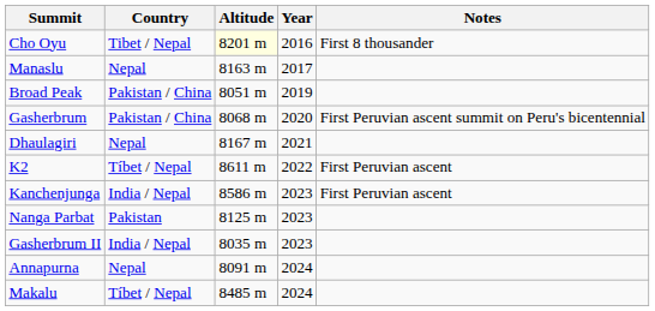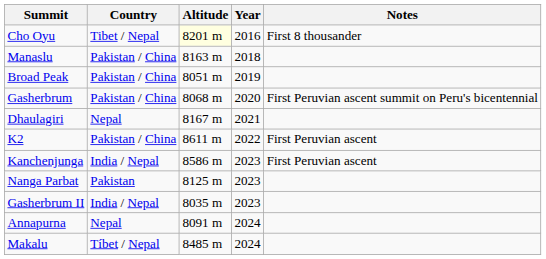Manaslu | Country: Nepal -> Pakistan / China
Manaslu | Year: 2017 -> 2018
K2 | Country: Tíbet / Nepal -> Pakistan / China
